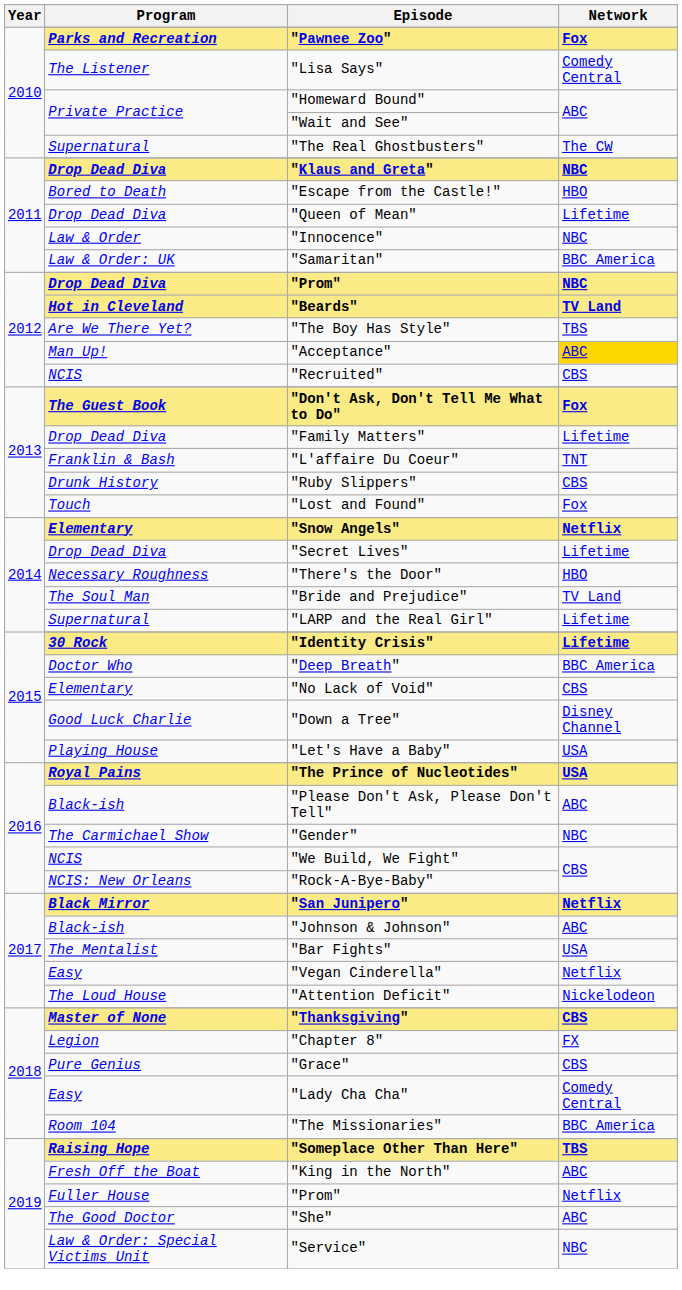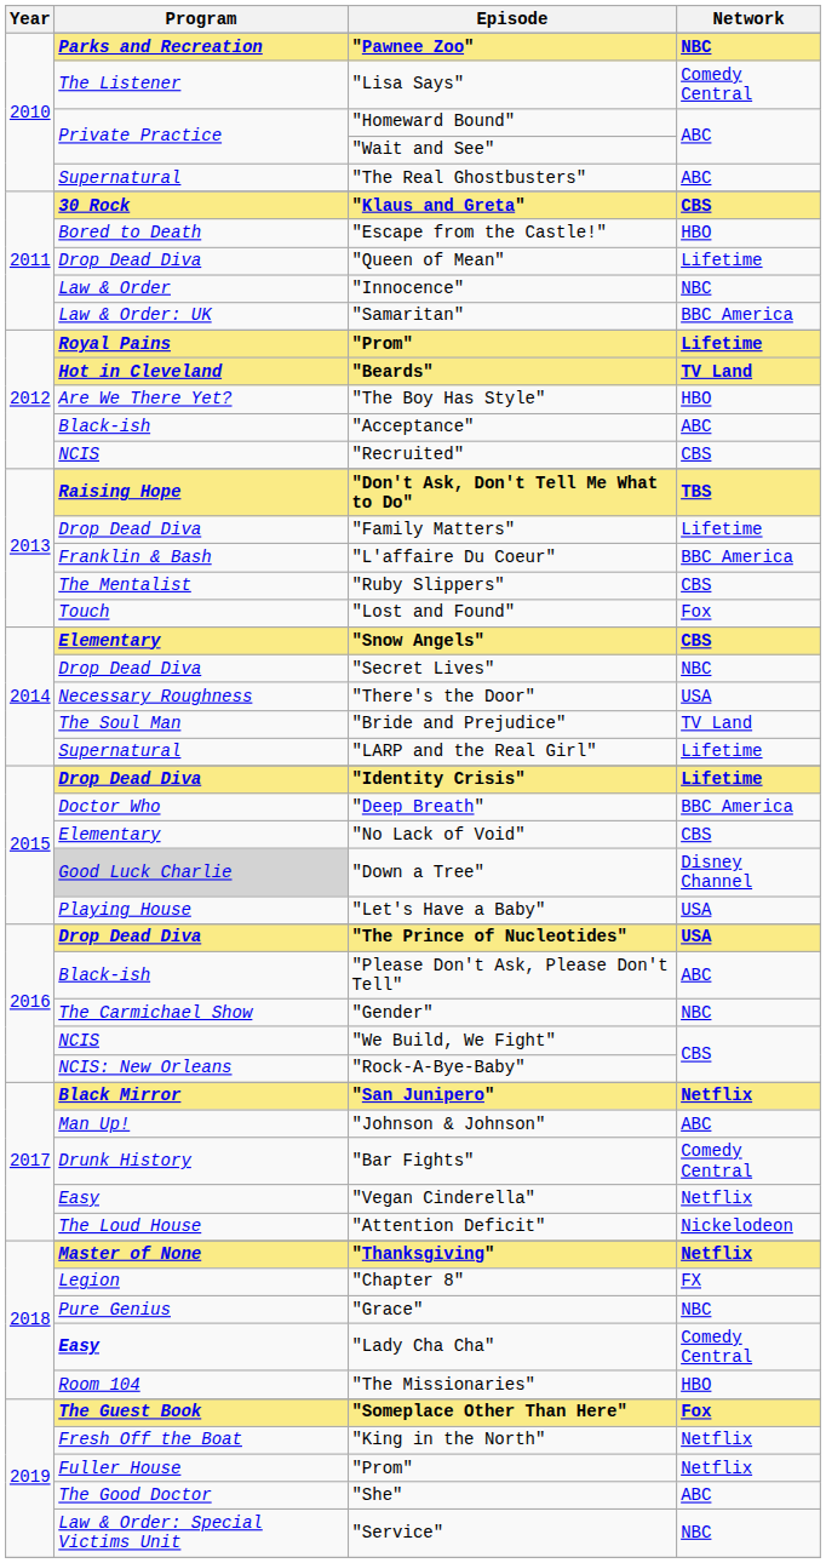"Pawnee Zoo" | Network: Fox -> NBC
"The Real Ghostbusters" | Network: The CW -> ABC
"Klaus and Greta" | Program: Drop Dead Diva -> 30 Rock
"Klaus and Greta" | Network: NBC -> CBS
2012 / "Prom" | Program: Drop Dead Diva -> Royal Pains
2012 / "Prom" | Network: NBC -> Lifetime
"The Boy Has Style" | Network: TBS -> HBO
"Acceptance" | Program: Man Up! -> Black-ish
"Acceptance" | Network: gold background -> no background
"Don't Ask, Don't Tell Me What to Do" | Program: The Guest Book -> Raising Hope
"Don't Ask, Don't Tell Me What to Do" | Network: Fox -> TBS
"L'affaire Du Coeur" | Network: TNT -> BBC America
"Ruby Slippers" | Program: Drunk History -> The Mentalist
"Snow Angels" | Network: Netflix -> CBS
"Secret Lives" | Network: Lifetime -> NBC
"There's the Door" | Network: HBO -> USA
"Identity Crisis" | Program: 30 Rock -> Drop Dead Diva
"Down a Tree" | Program: no background -> lightgrey background
"The Prince of Nucleotides" | Program: Royal Pains -> Drop Dead Diva
"Johnson & Johnson" | Program: Black-ish -> Man Up!
"Bar Fights" | Program: The Mentalist -> Drunk History
"Bar Fights" | Network: USA -> Comedy Central
"Thanksgiving" | Network: CBS -> Netflix
"Grace" | Network: CBS -> NBC
"Lady Cha Cha" | Program: normal -> bold
"The Missionaries" | Network: BBC America -> HBO
"Someplace Other Than Here" | Program: Raising Hope -> The Guest Book
"Someplace Other Than Here" | Network: TBS -> Fox
"King in the North" | Network: ABC -> Netflix
